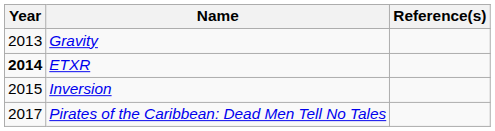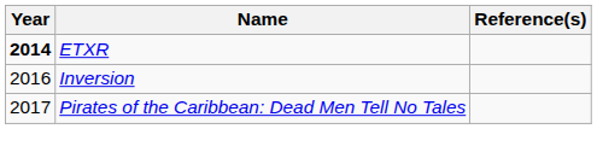- row: 2013 | Gravity
Inversion | Year: 2015 -> 2016
